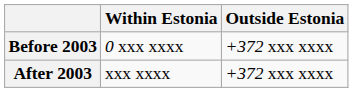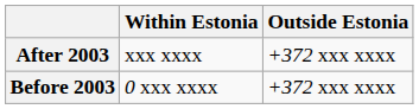rows swapped: Before 2003 <-> After 2003
